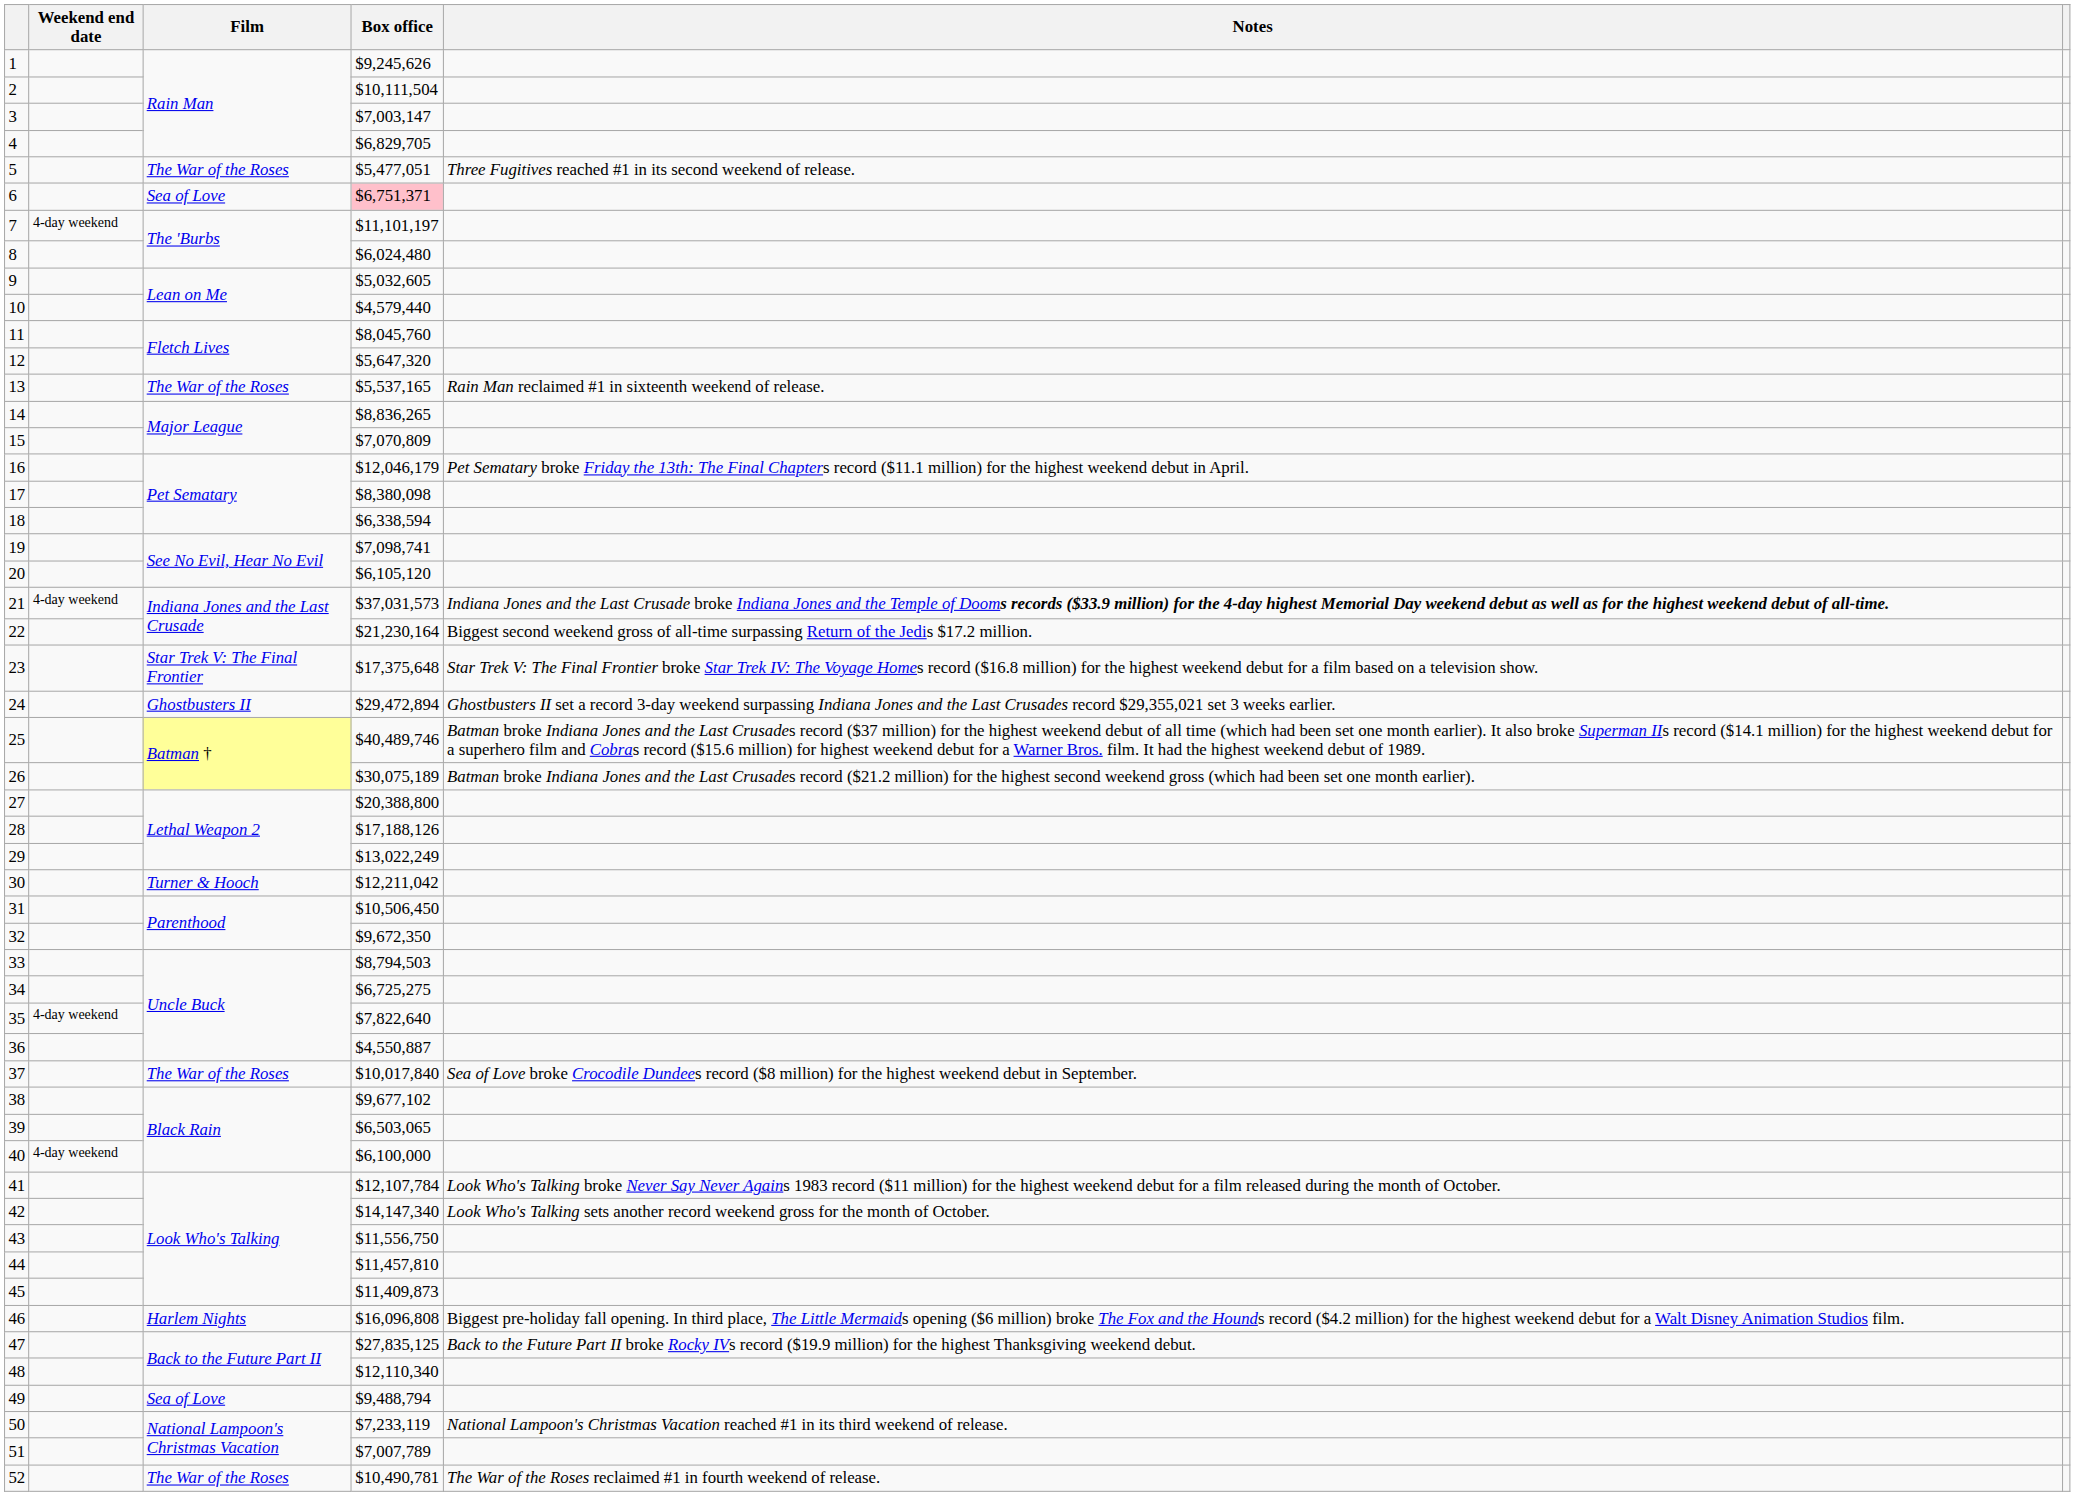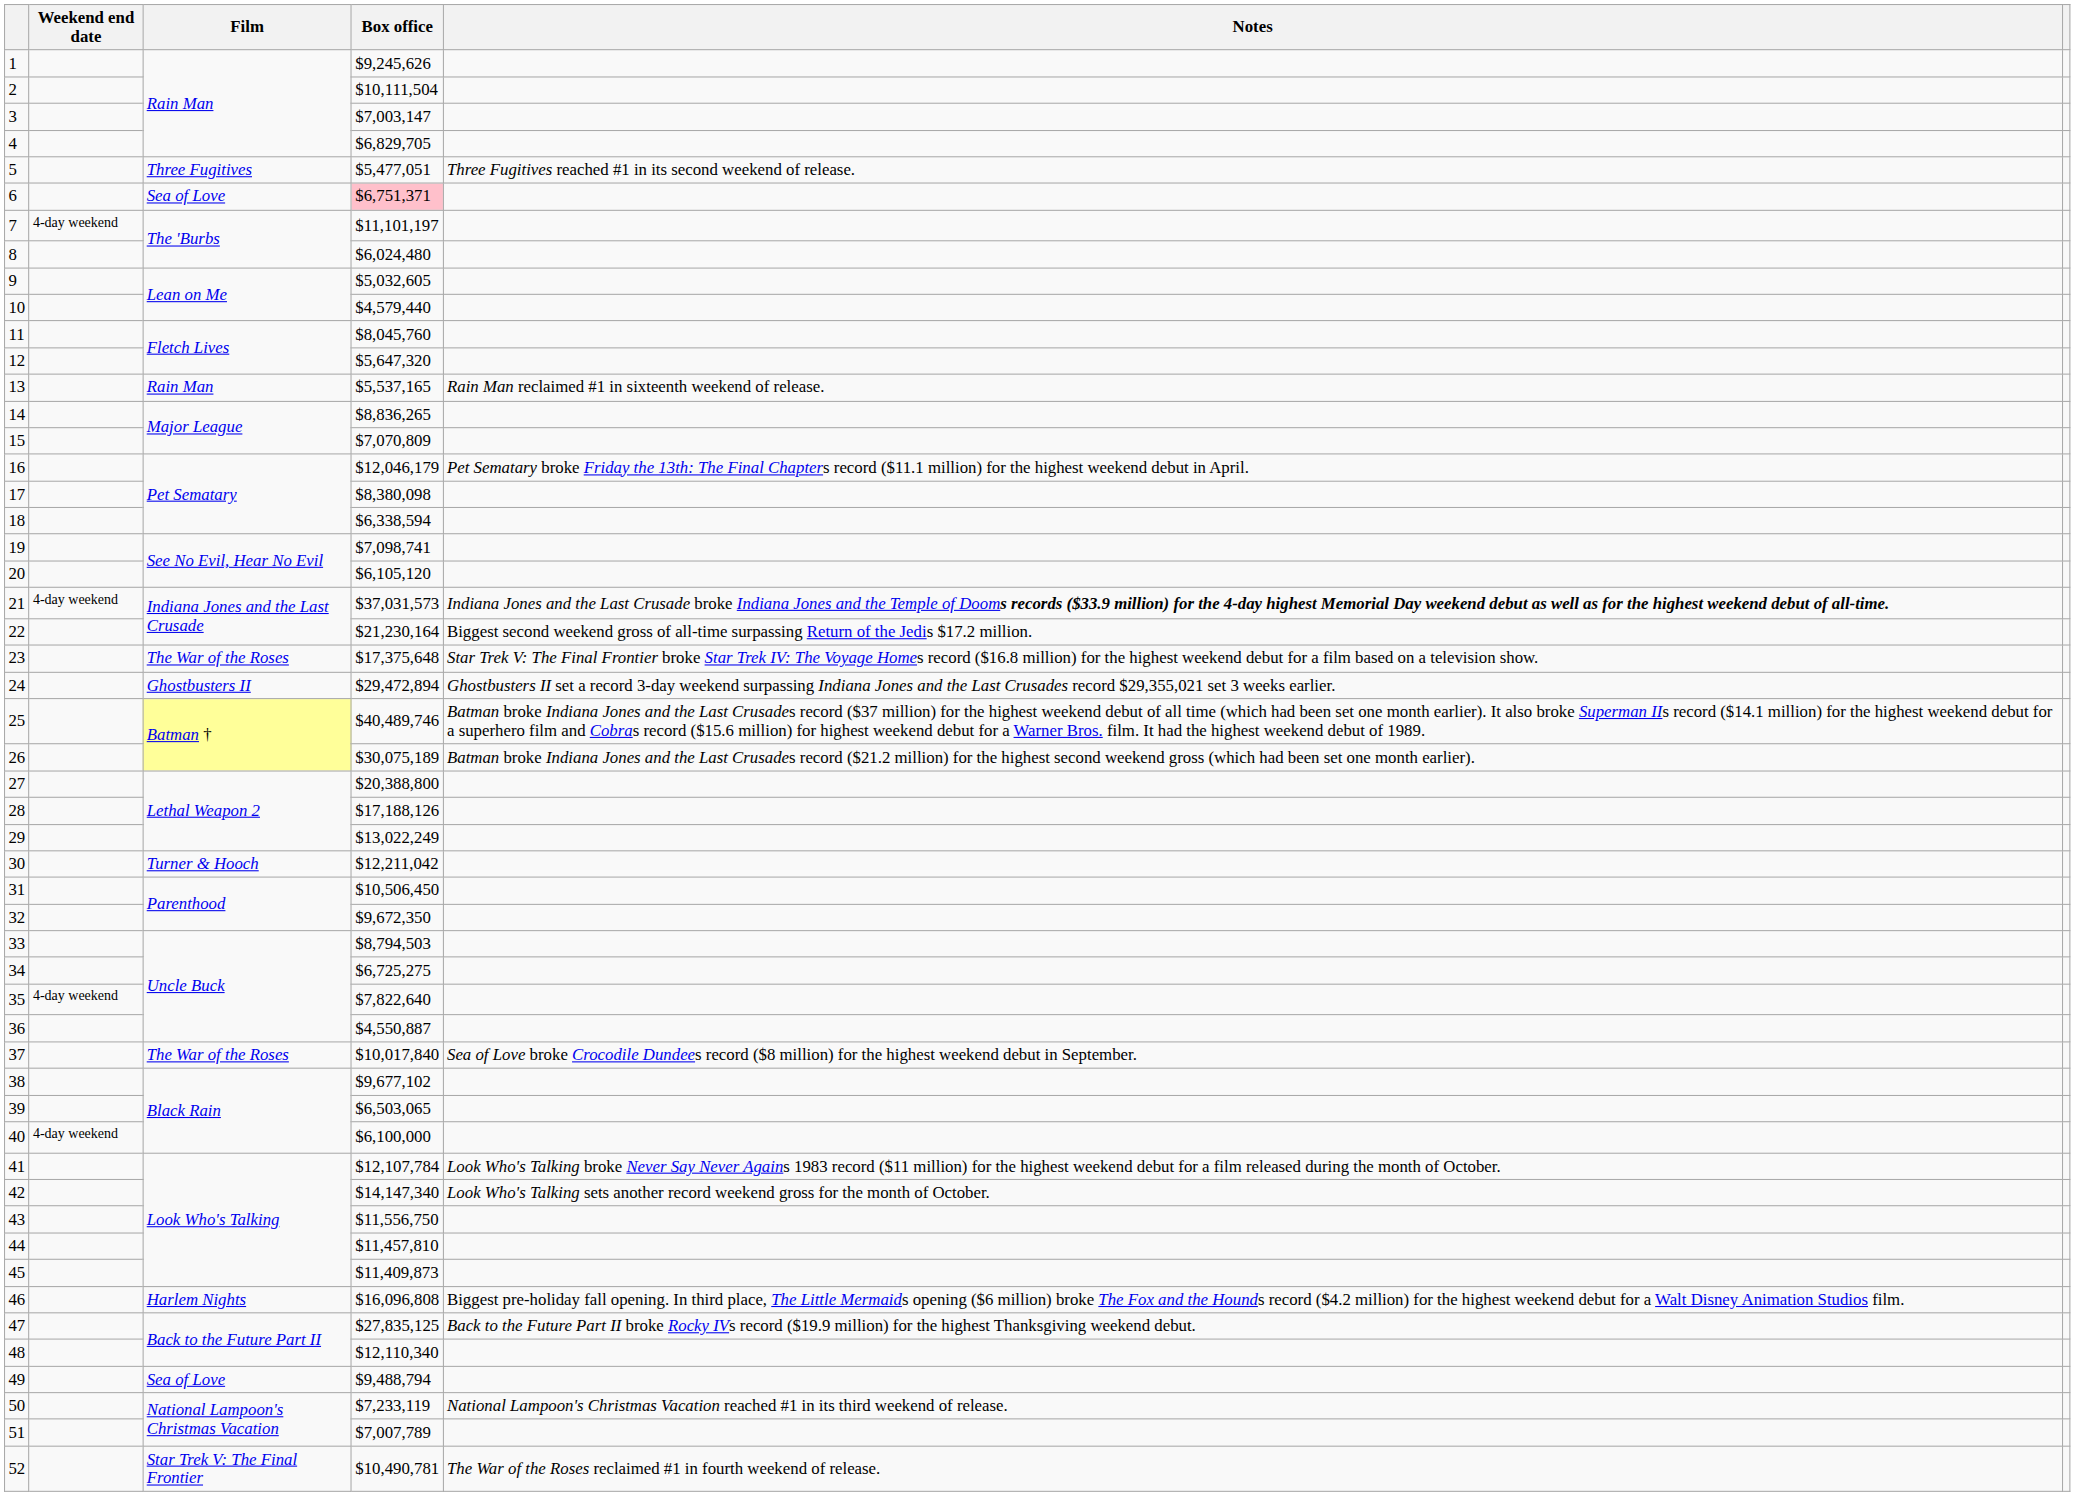5 | Film: The War of the Roses -> Three Fugitives
13 | Film: The War of the Roses -> Rain Man
23 | Film: Star Trek V: The Final Frontier -> The War of the Roses
52 | Film: The War of the Roses -> Star Trek V: The Final Frontier
